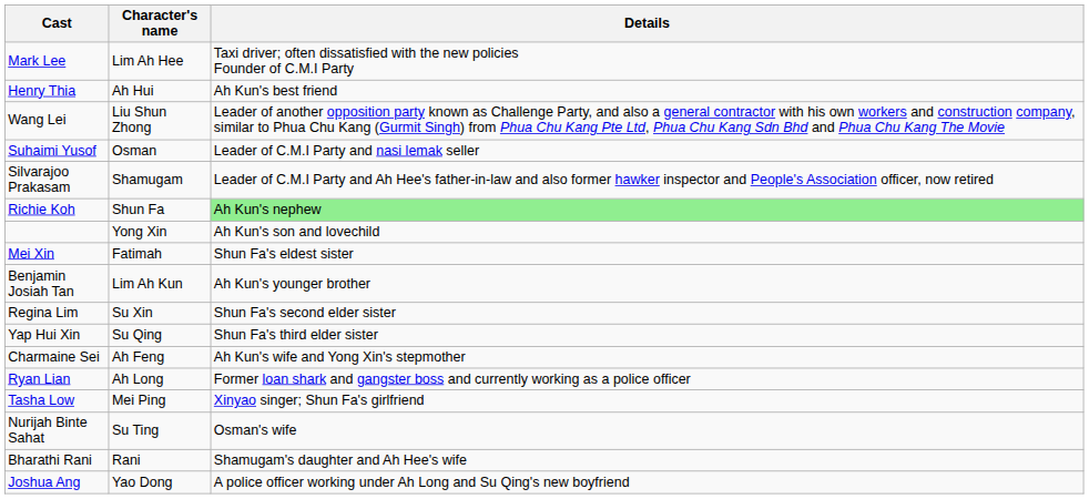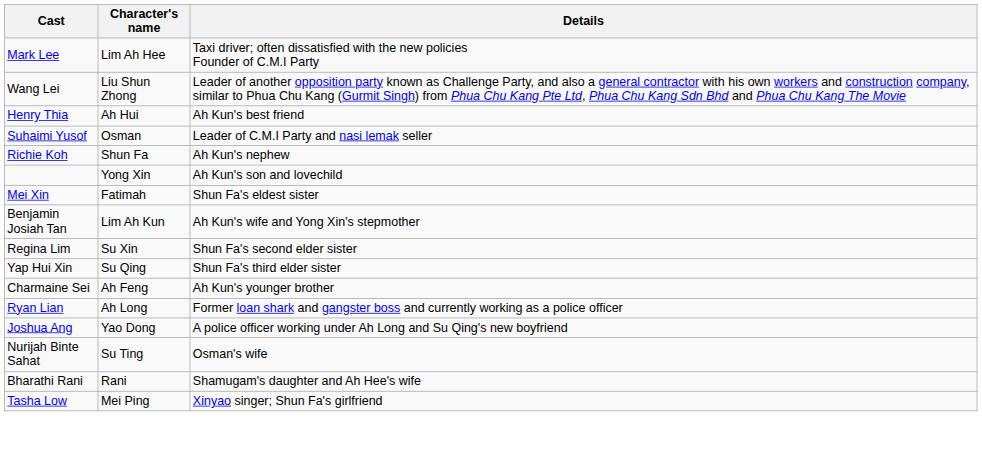rows swapped: Henry Thia <-> Wang Lei
- row: Silvarajoo Prakasam | Shamugam | Leader of C.M.I Party and Ah Hee's father-in-law and also former hawker inspector and People's Association officer, now retired
Richie Koh | Details: lightgreen background -> no background
Benjamin Josiah Tan | Details: Ah Kun's younger brother -> Ah Kun's wife and Yong Xin's stepmother
Charmaine Sei | Details: Ah Kun's wife and Yong Xin's stepmother -> Ah Kun's younger brother
rows swapped: Tasha Low <-> Joshua Ang
